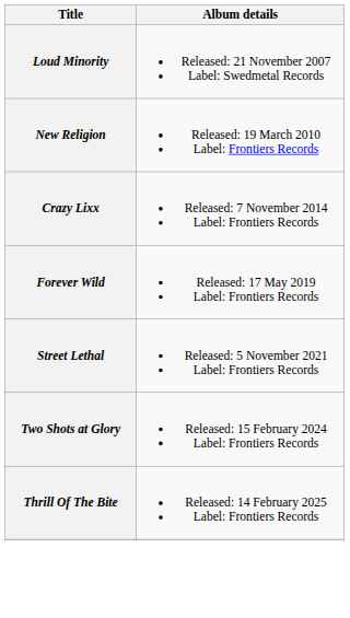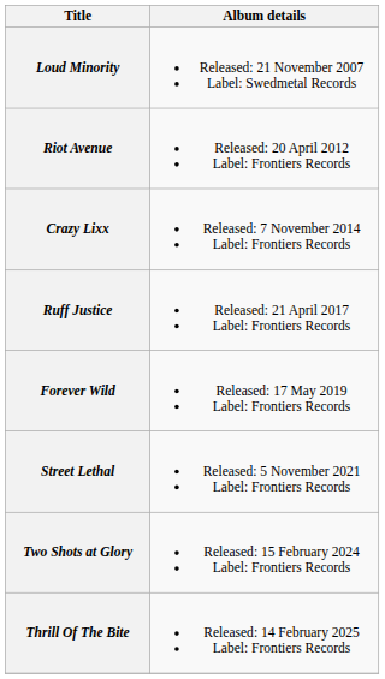- row: New Religion | Released: 19 March 2010 Label: Frontiers Records
+ row: Riot Avenue | Released: 20 April 2012 Label: Frontiers Records
+ row: Ruff Justice | Released: 21 April 2017 Label: Frontiers Records
